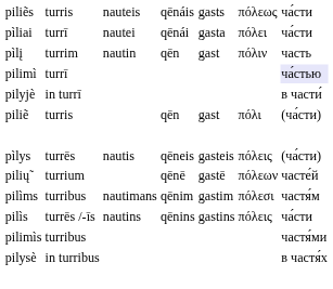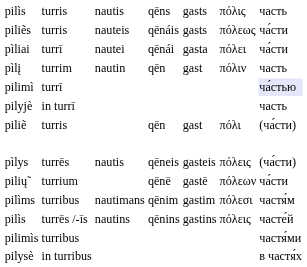+ row: pilìs | turris | nautis | qēns | gasts | πόλις | часть
pilyjè | column 7: в части́ -> часть
pilių̃ | column 7: часте́й -> ча́сти
pilìs / turrēs /-īs | column 7: ча́сти -> часте́й
